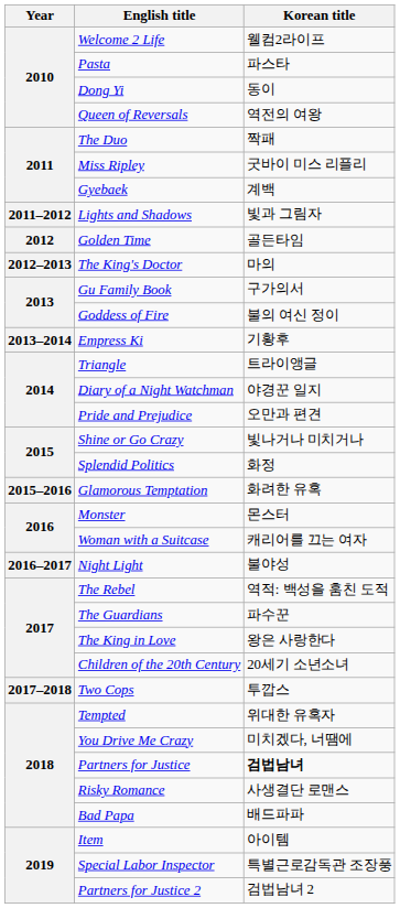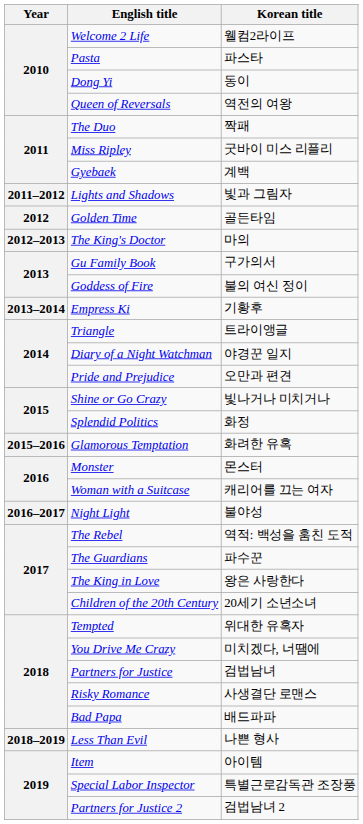- row: 2017–2018 | Two Cops | 투깝스
Partners for Justice | Korean title: bold -> normal
+ row: 2018–2019 | Less Than Evil | 나쁜 형사
